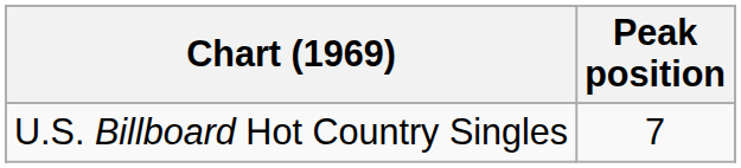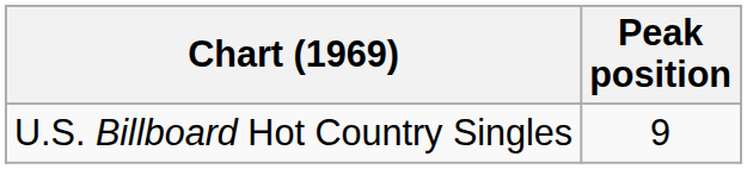U.S. Billboard Hot Country Singles | Peak position: 7 -> 9
